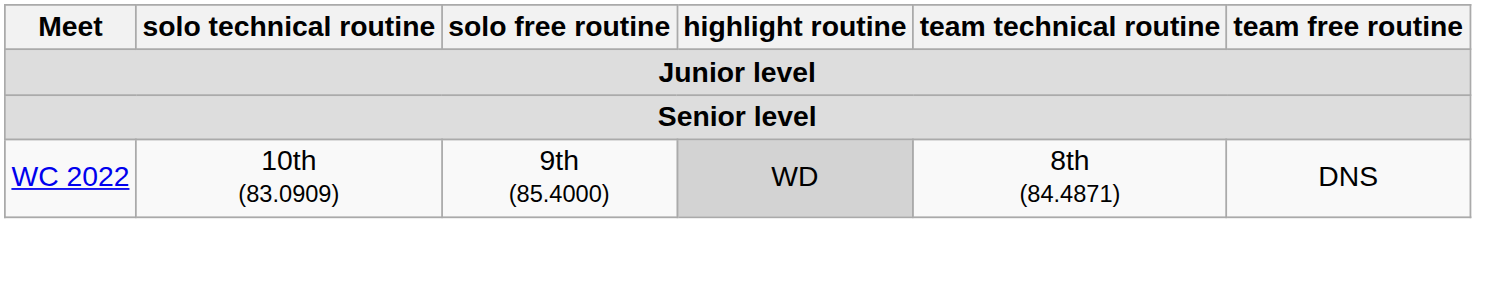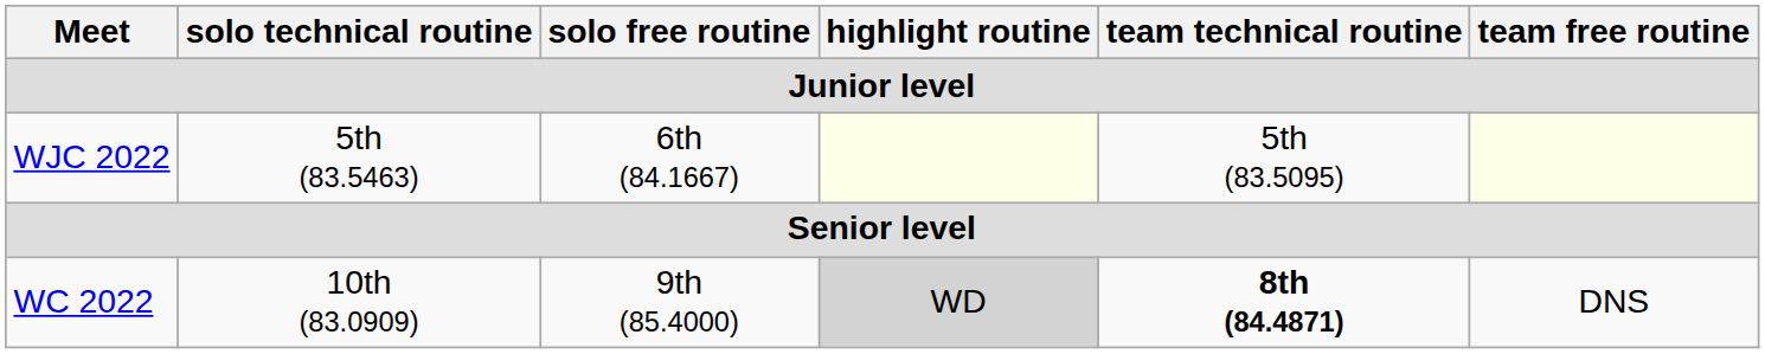+ row: WJC 2022 | 5th (83.5463) | 6th (84.1667) | 5th (83.5095)
WC 2022 | team technical routine: normal -> bold
